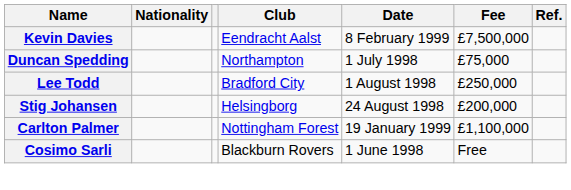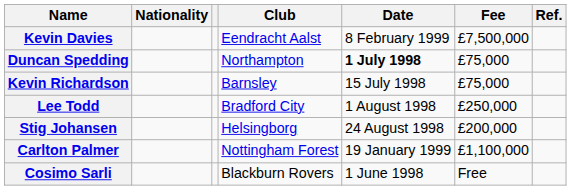Duncan Spedding | Date: normal -> bold
+ row: Kevin Richardson | Barnsley | 15 July 1998 | £75,000
